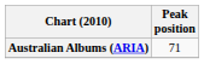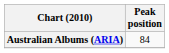Australian Albums (ARIA) | Peak position: 71 -> 84
